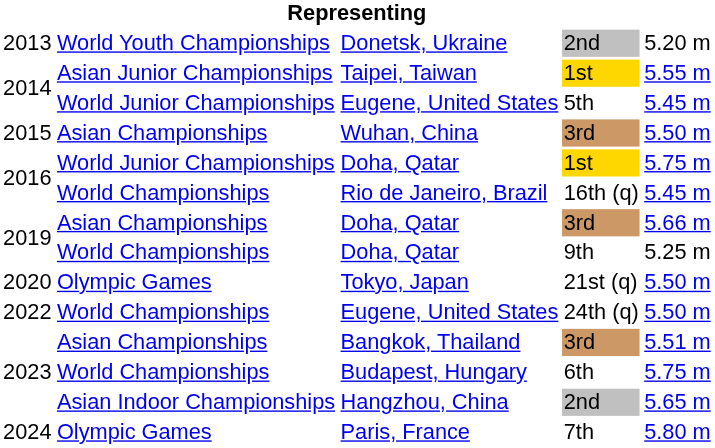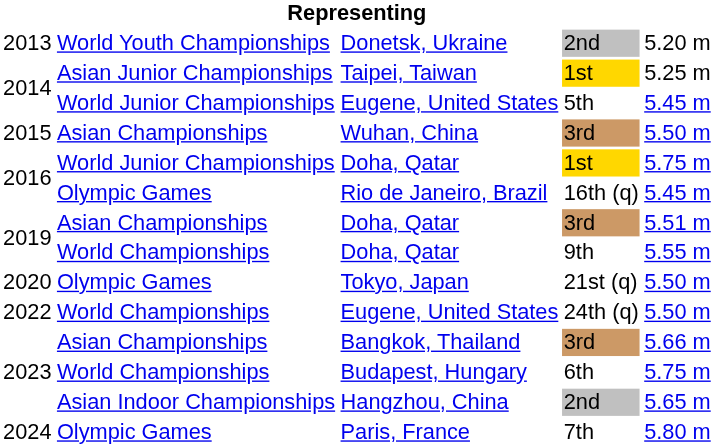Taipei, Taiwan | column 5: 5.55 m -> 5.25 m
Rio de Janeiro, Brazil | column 2: World Championships -> Olympic Games
Doha, Qatar / 3rd | column 5: 5.66 m -> 5.51 m
Doha, Qatar / 9th | column 5: 5.25 m -> 5.55 m
Bangkok, Thailand | column 5: 5.51 m -> 5.66 m
